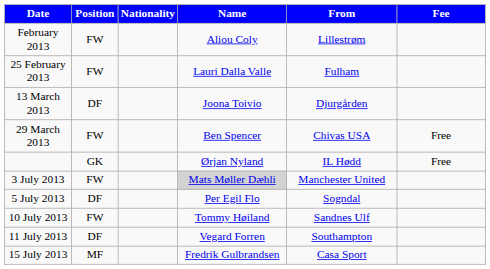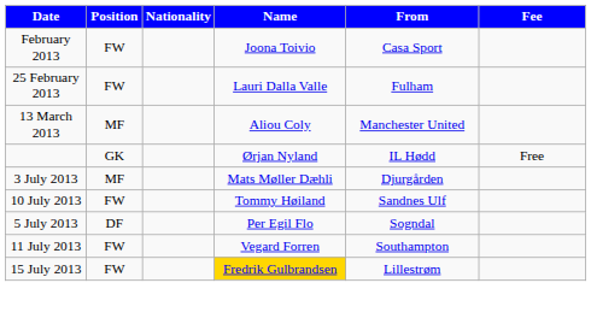February 2013 | Name: Aliou Coly -> Joona Toivio
February 2013 | From: Lillestrøm -> Casa Sport
13 March 2013 | Position: DF -> MF
13 March 2013 | Name: Joona Toivio -> Aliou Coly
13 March 2013 | From: Djurgården -> Manchester United
- row: 29 March 2013 | FW | Ben Spencer | Chivas USA | Free
3 July 2013 | Position: FW -> MF
3 July 2013 | Name: lightgrey background -> no background
3 July 2013 | From: Manchester United -> Djurgården
rows swapped: 5 July 2013 <-> 10 July 2013
11 July 2013 | Position: DF -> FW
15 July 2013 | Position: MF -> FW
15 July 2013 | Name: no background -> gold background
15 July 2013 | From: Casa Sport -> Lillestrøm
